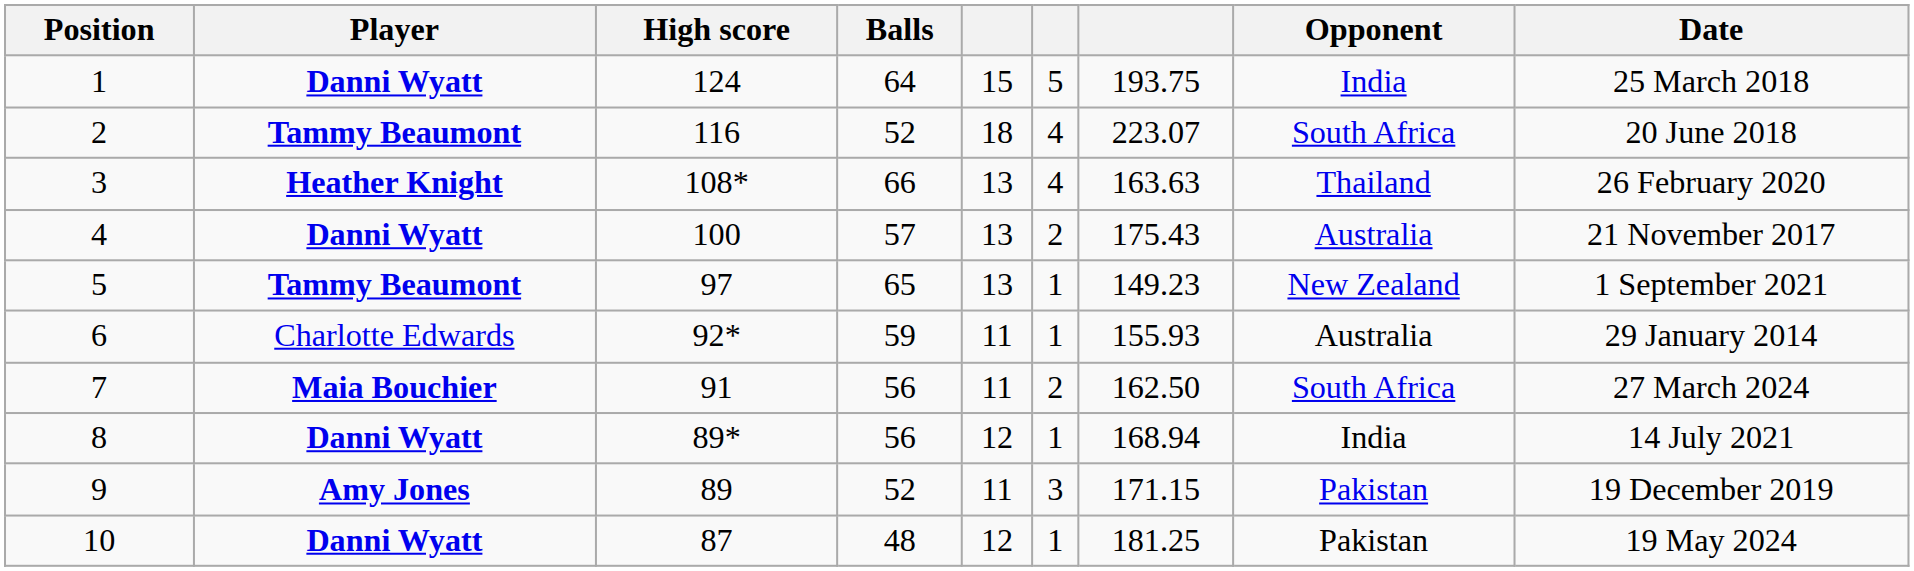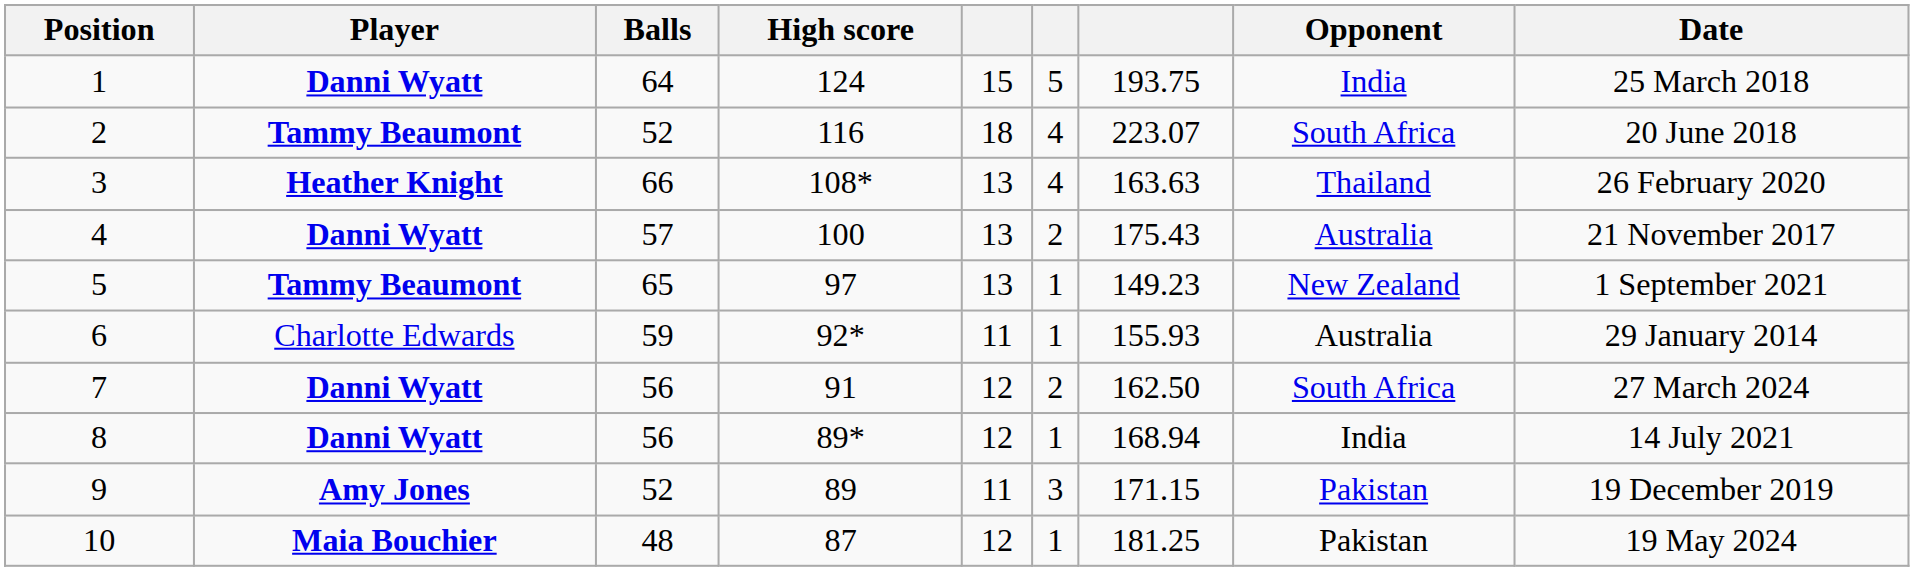columns swapped: High score <-> Balls
7 | Player: Maia Bouchier -> Danni Wyatt
7 | column 5: 11 -> 12
10 | Player: Danni Wyatt -> Maia Bouchier
